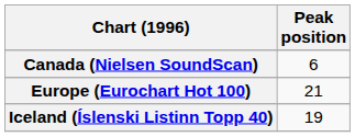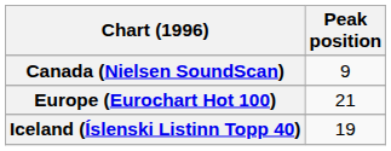Canada (Nielsen SoundScan) | Peak position: 6 -> 9
